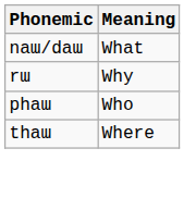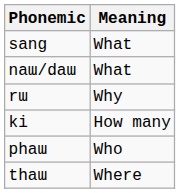+ row: sang | What
+ row: ki | How many
